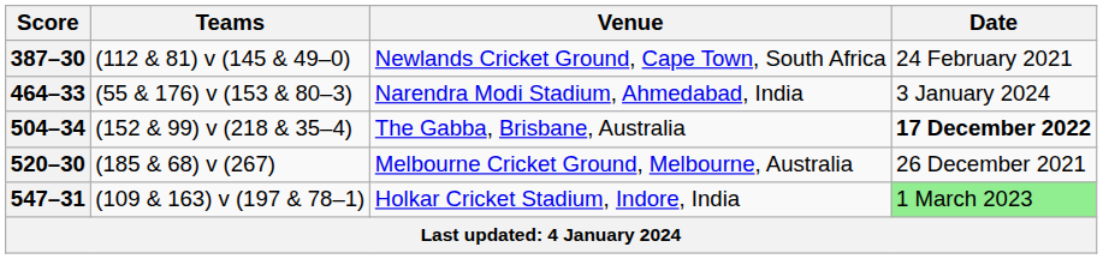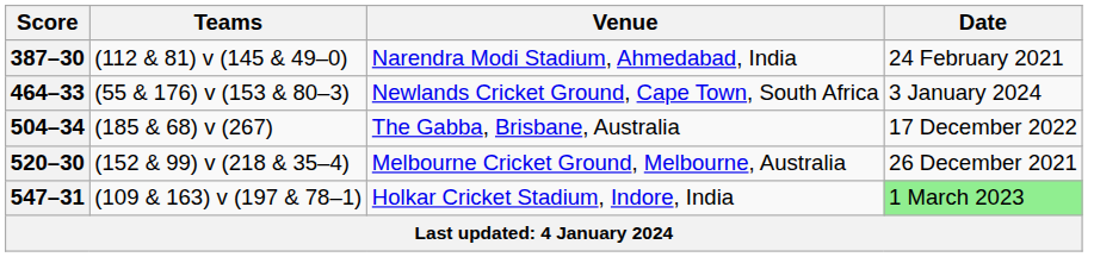387–30 | Venue: Newlands Cricket Ground, Cape Town, South Africa -> Narendra Modi Stadium, Ahmedabad, India
464–33 | Venue: Narendra Modi Stadium, Ahmedabad, India -> Newlands Cricket Ground, Cape Town, South Africa
504–34 | Teams: (152 & 99) v (218 & 35–4) -> (185 & 68) v (267)
504–34 | Date: bold -> normal
520–30 | Teams: (185 & 68) v (267) -> (152 & 99) v (218 & 35–4)
